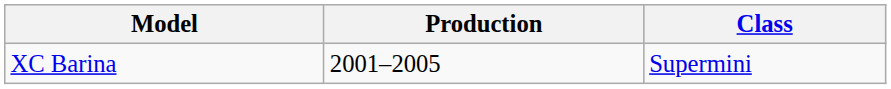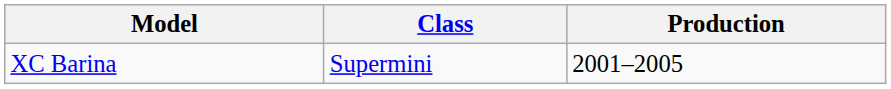columns swapped: Class <-> Production
